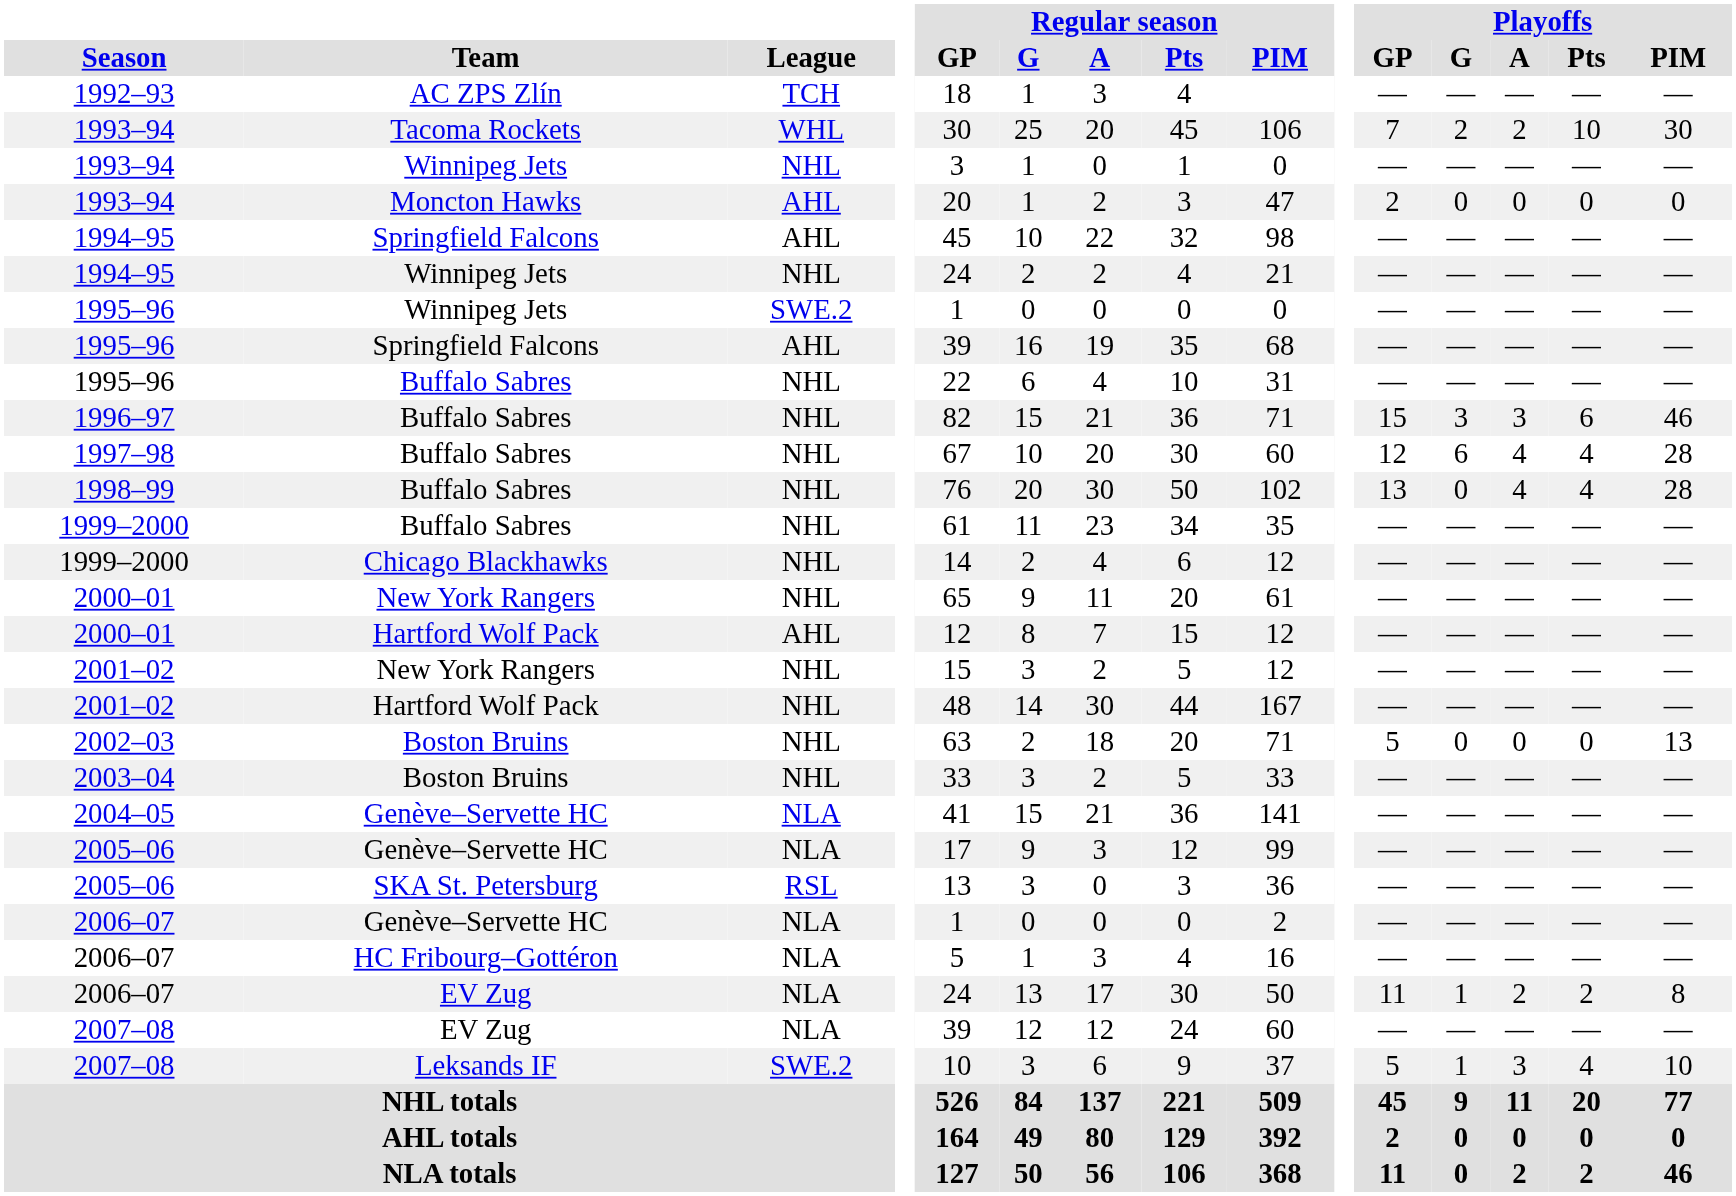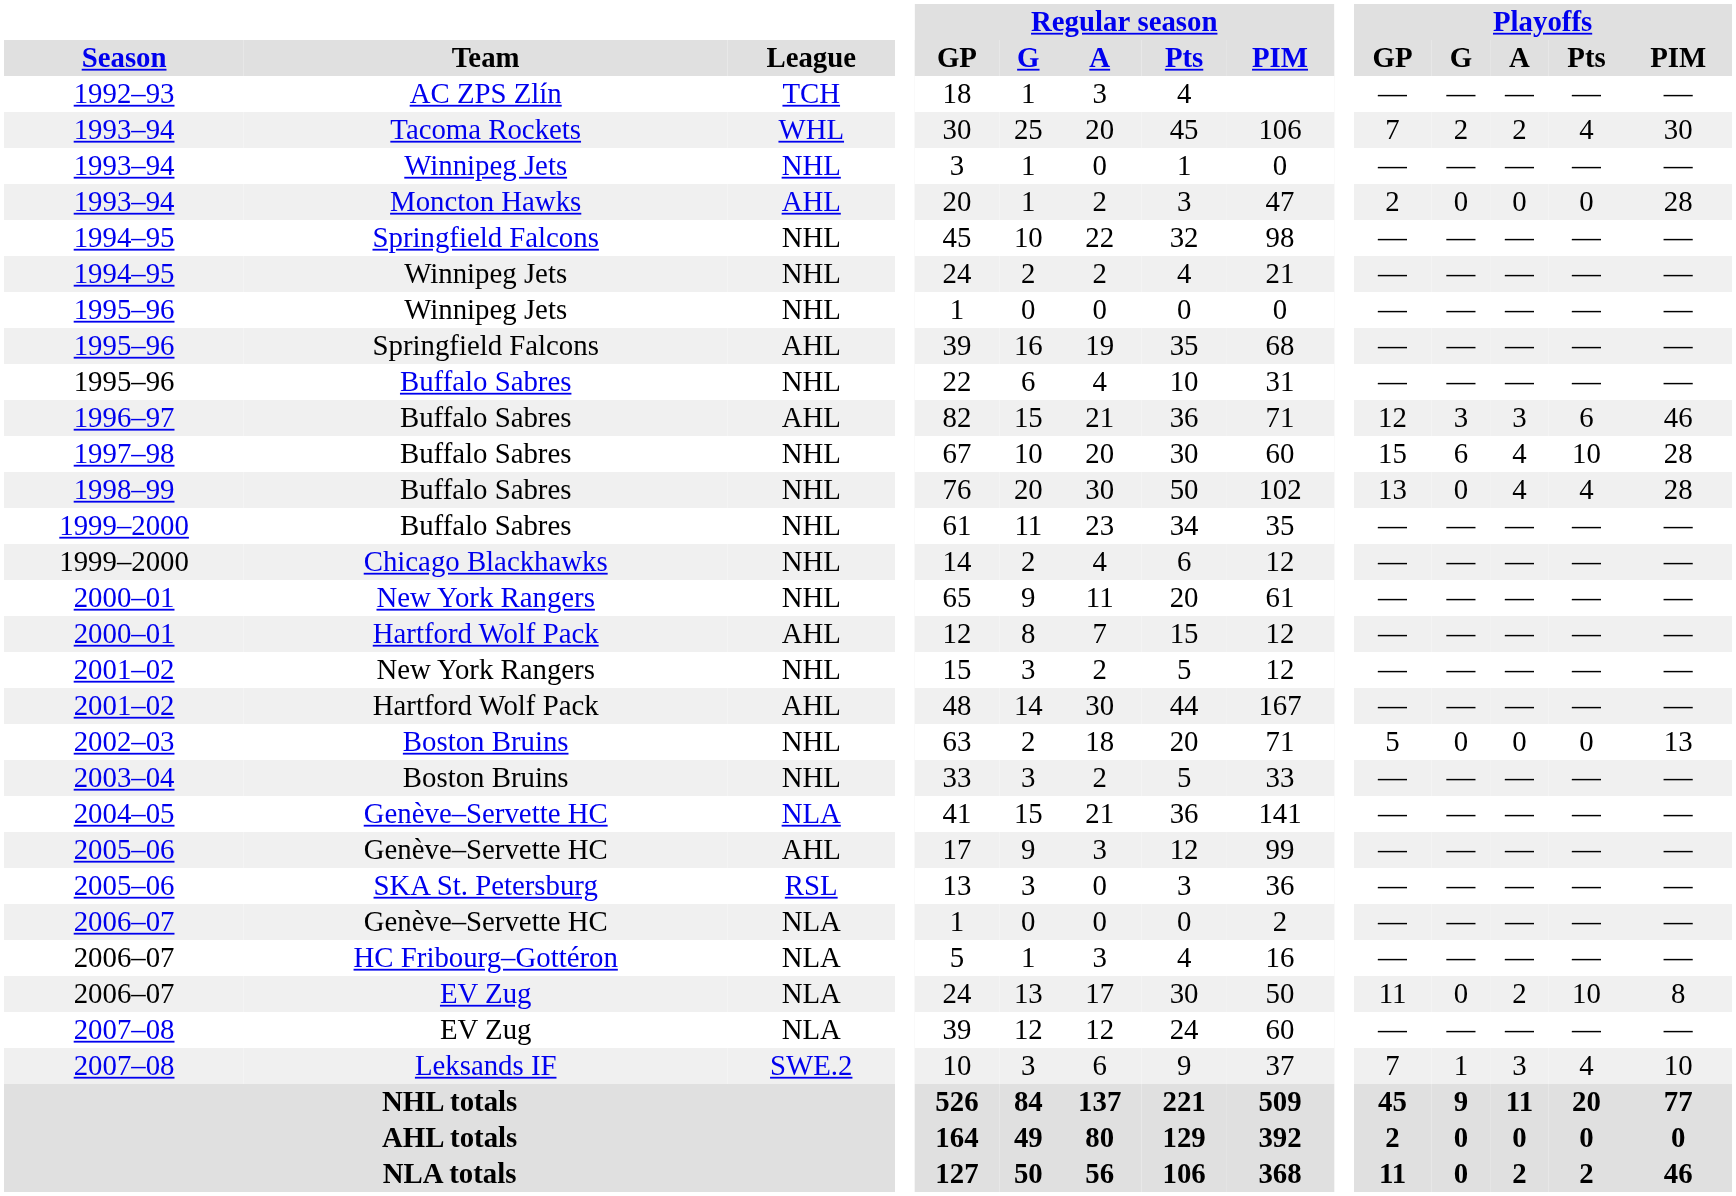1993–94 / Tacoma Rockets | Playoffs / Pts: 10 -> 4
1993–94 / Moncton Hawks | Playoffs / PIM: 0 -> 28
1994–95 / Springfield Falcons | League: AHL -> NHL
1995–96 / Winnipeg Jets | League: SWE.2 -> NHL
1996–97 | League: NHL -> AHL
1996–97 | Playoffs / GP: 15 -> 12
1997–98 | Playoffs / GP: 12 -> 15
1997–98 | Playoffs / Pts: 4 -> 10
2001–02 / Hartford Wolf Pack | League: NHL -> AHL
2005–06 / Genève–Servette HC | League: NLA -> AHL
2006–07 / EV Zug | Playoffs / G: 1 -> 0
2006–07 / EV Zug | Playoffs / Pts: 2 -> 10
2007–08 / Leksands IF | Playoffs / GP: 5 -> 7
